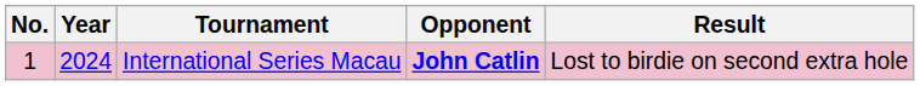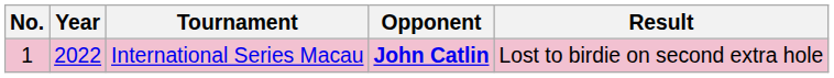International Series Macau | Year: 2024 -> 2022
